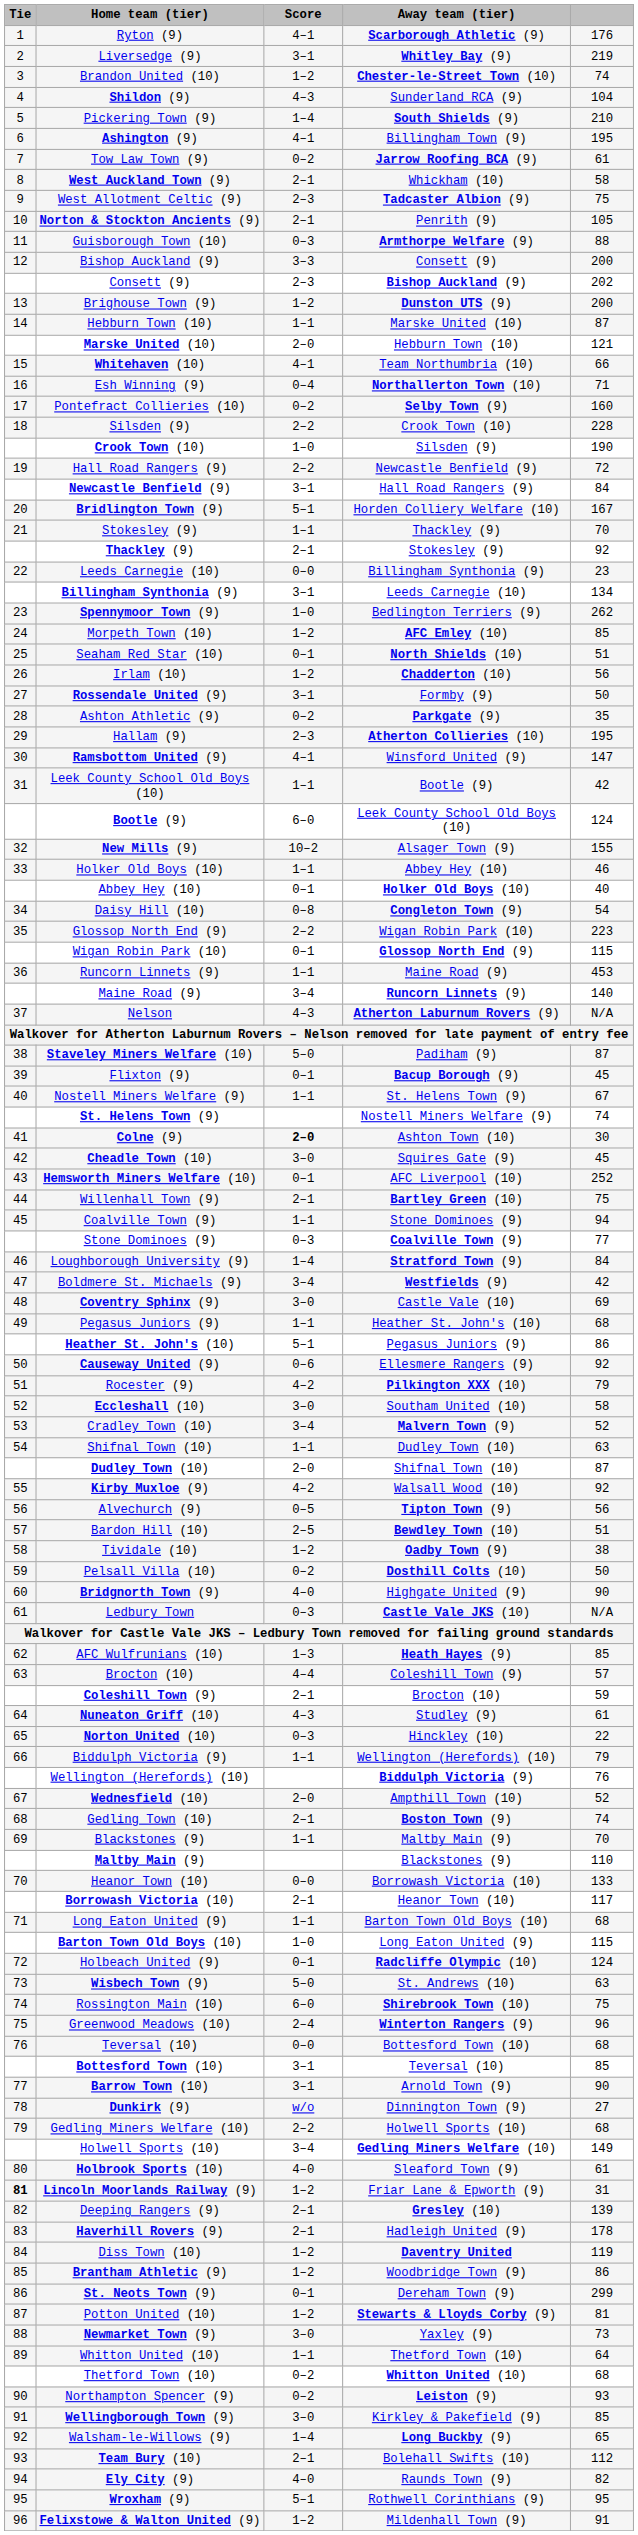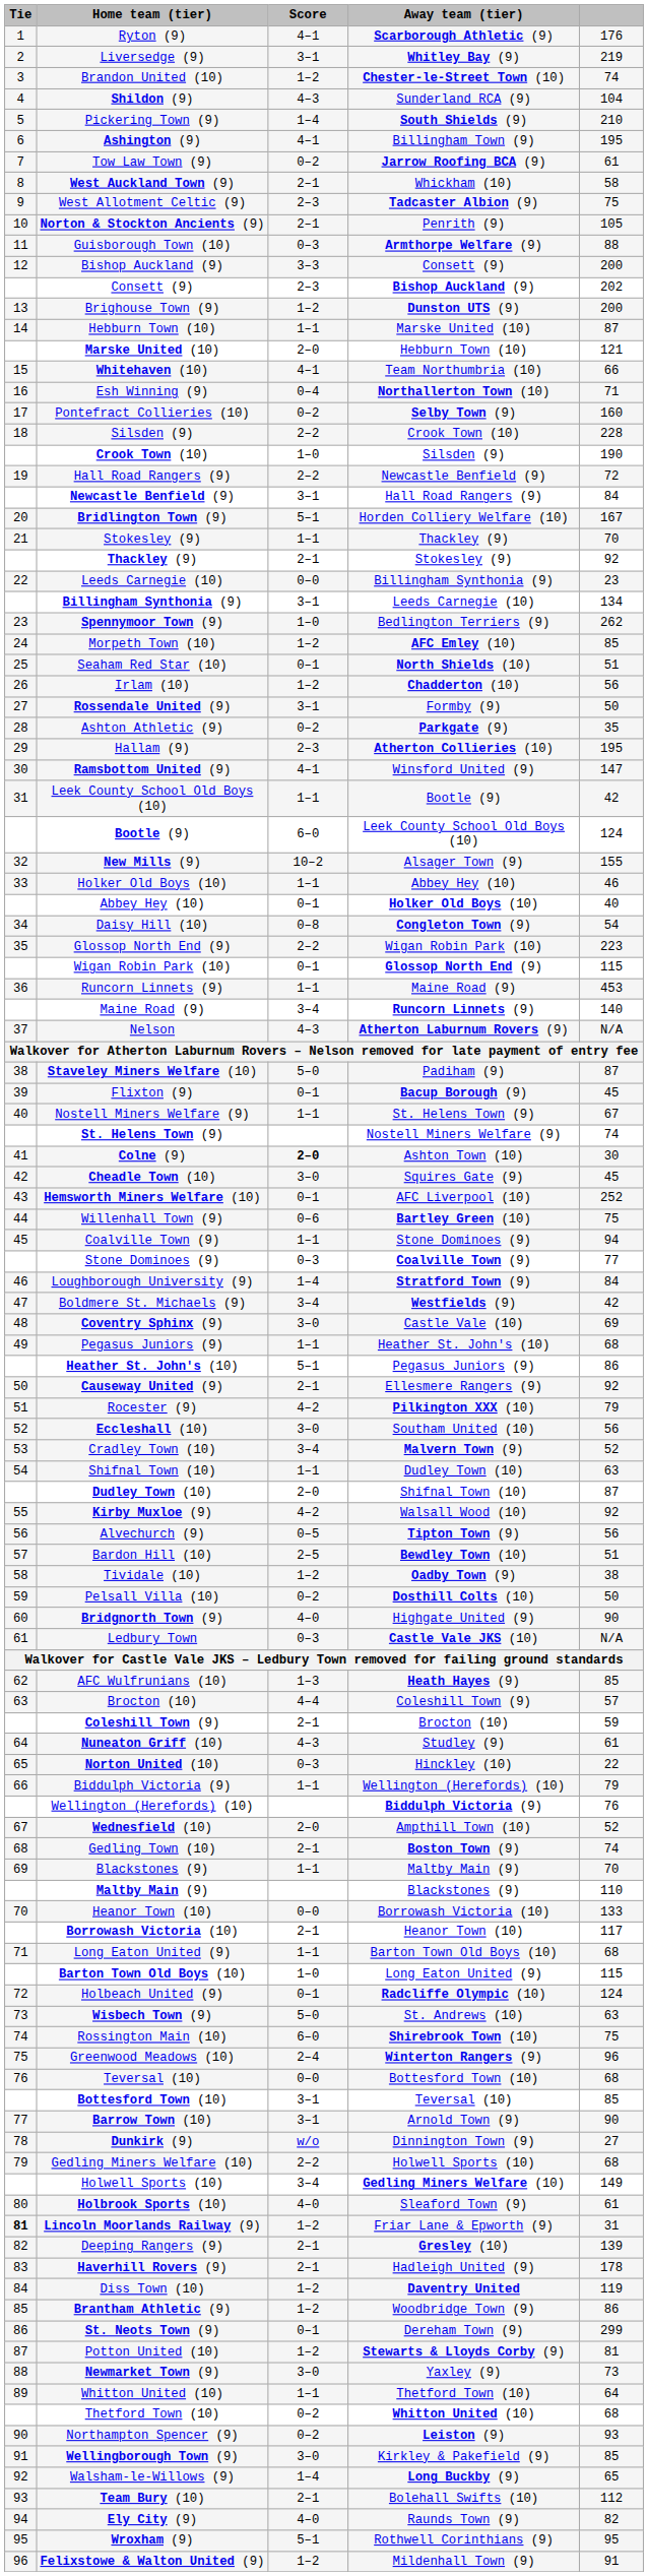Willenhall Town (9) | Score: 2–1 -> 0–6
Causeway United (9) | Score: 0–6 -> 2–1
Eccleshall (10) | column 5: 58 -> 56
